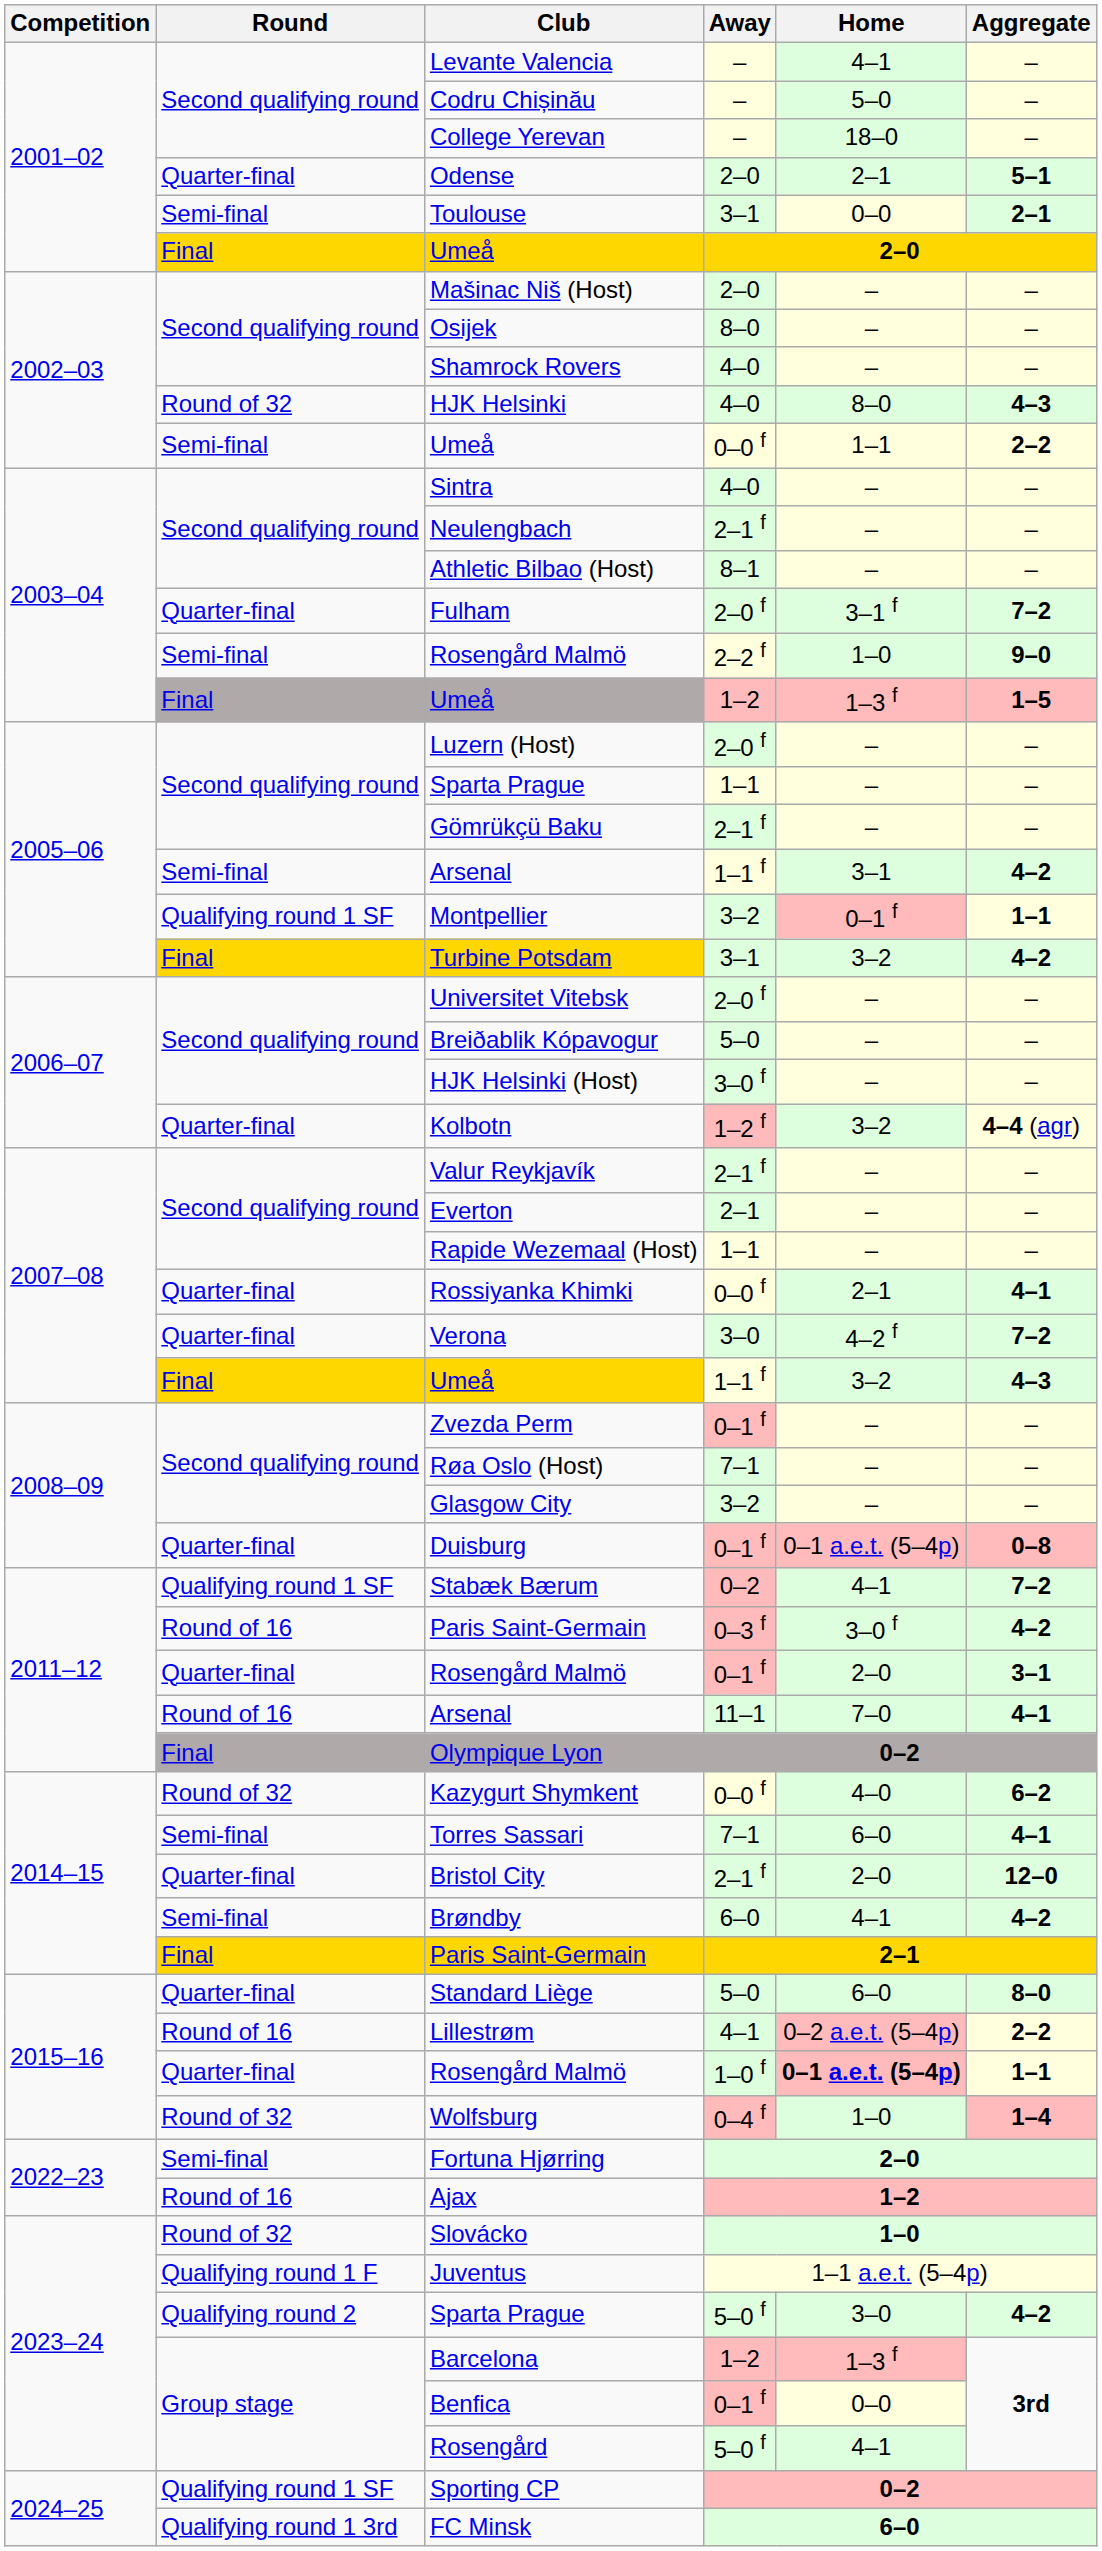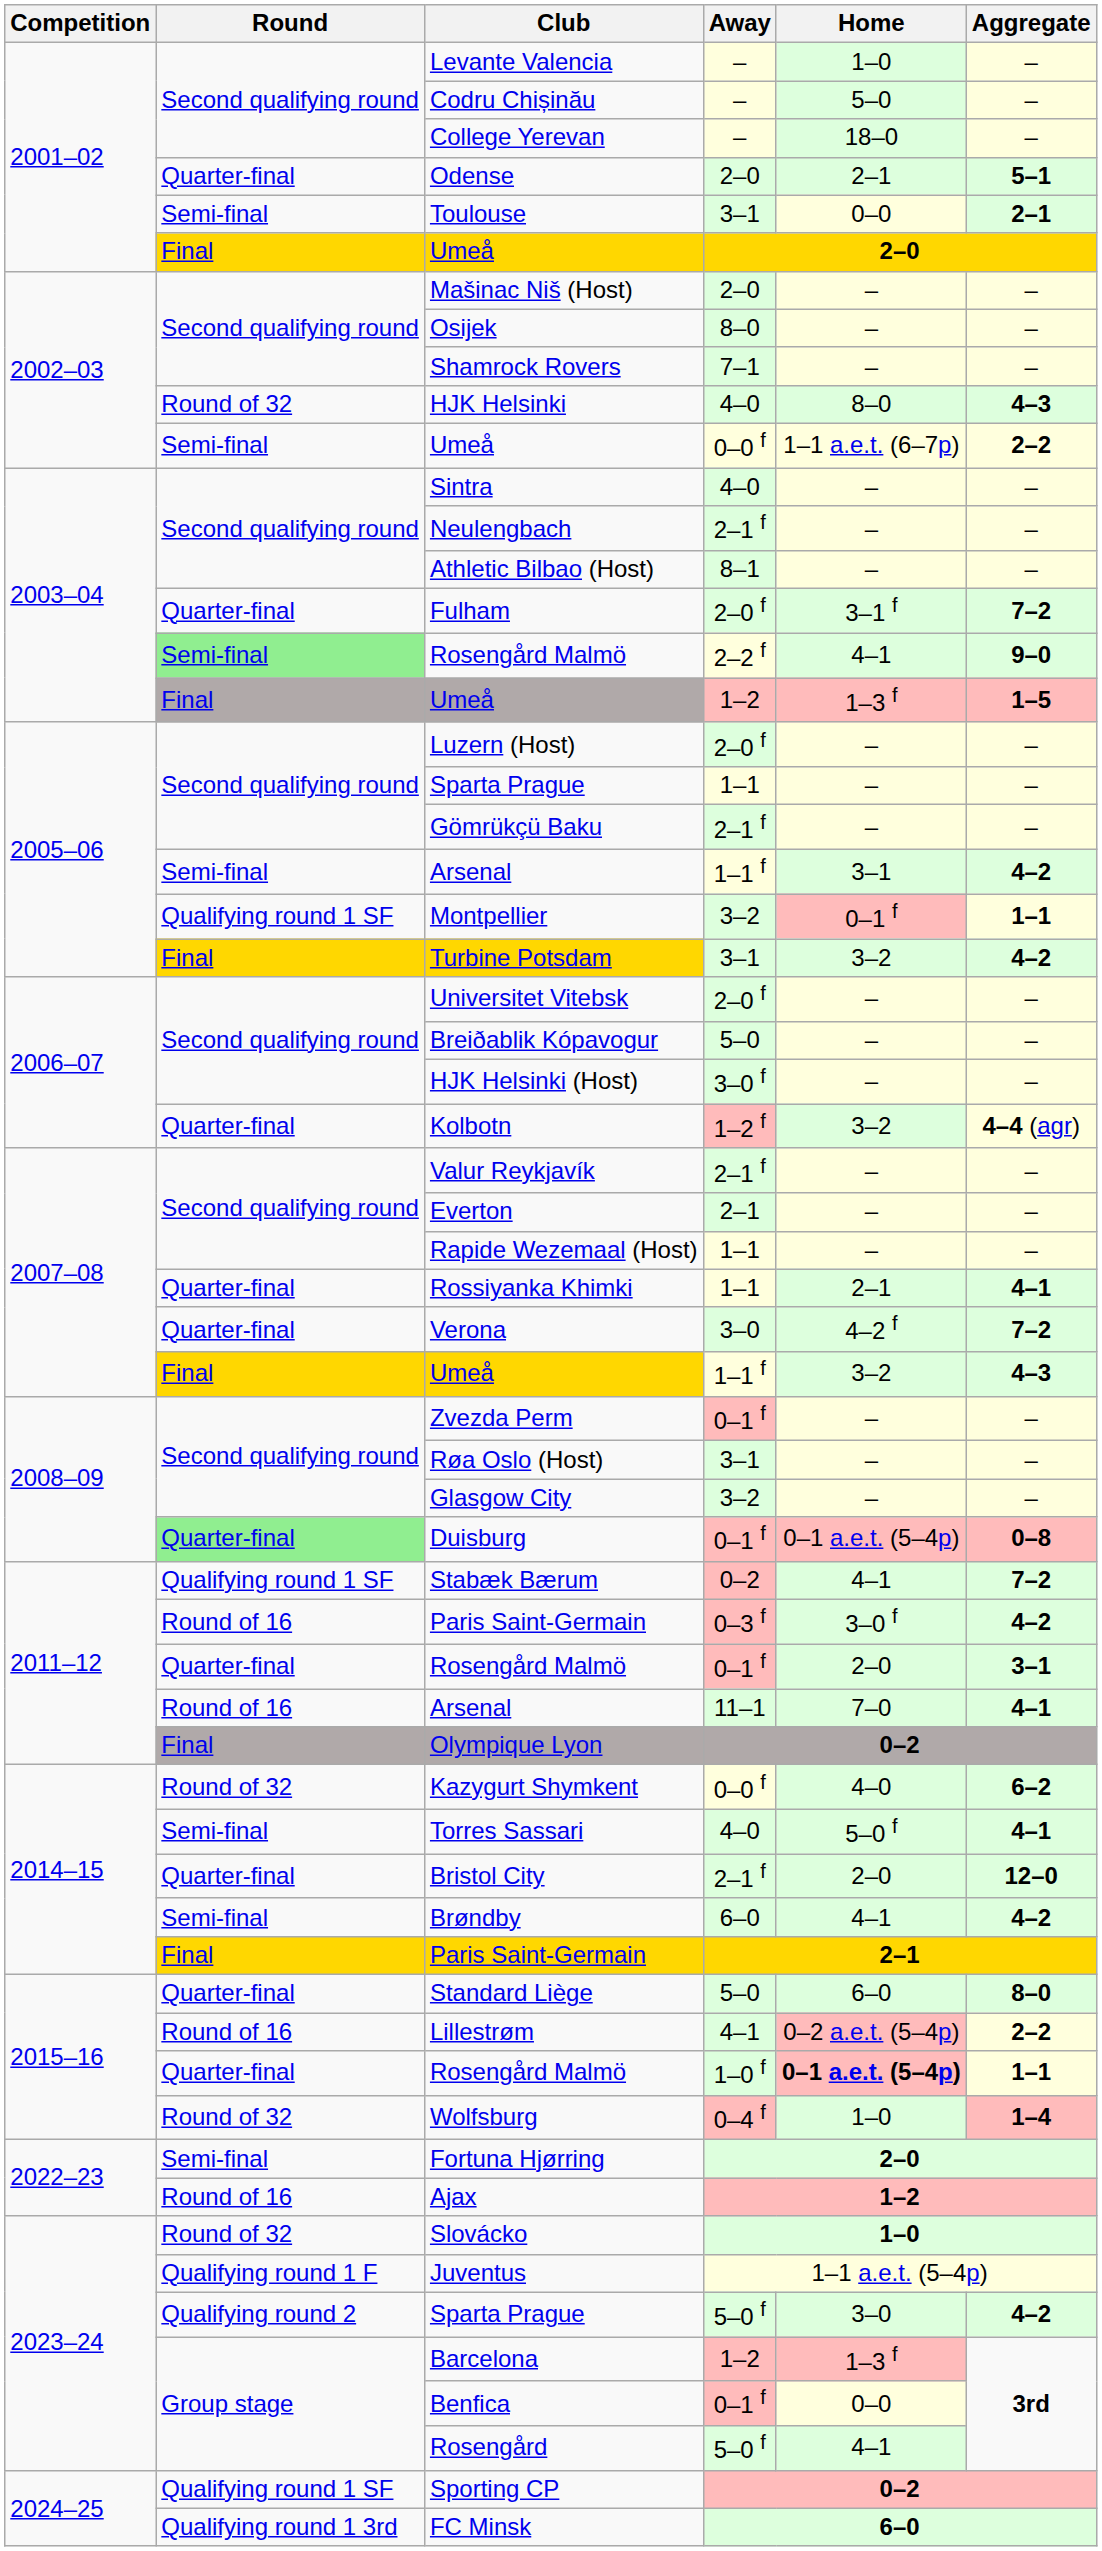Levante Valencia | Home: 4–1 -> 1–0
Shamrock Rovers | Away: 4–0 -> 7–1
2002–03 / Umeå | Home: 1–1 -> 1–1 a.e.t. (6–7p)
2003–04 / Rosengård Malmö | Round: no background -> lightgreen background
2003–04 / Rosengård Malmö | Home: 1–0 -> 4–1
Rossiyanka Khimki | Away: 0–0 f -> 1–1
Røa Oslo (Host) | Away: 7–1 -> 3–1
Duisburg | Round: no background -> lightgreen background
Torres Sassari | Away: 7–1 -> 4–0
Torres Sassari | Home: 6–0 -> 5–0 f
